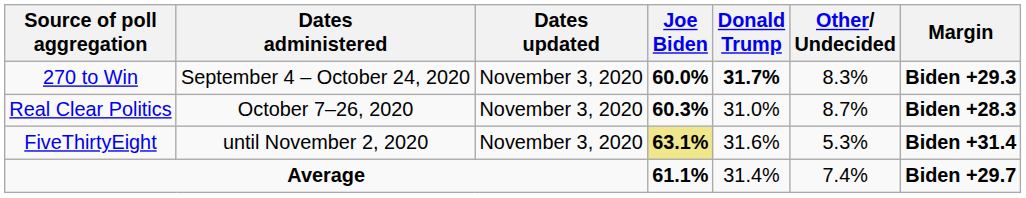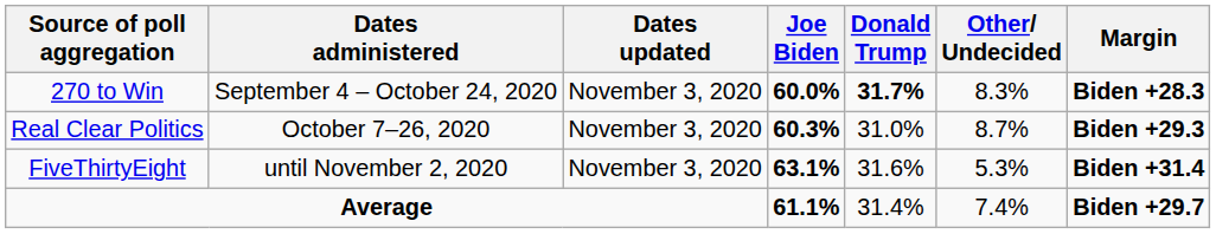270 to Win | Margin: Biden +29.3 -> Biden +28.3
Real Clear Politics | Margin: Biden +28.3 -> Biden +29.3
FiveThirtyEight | Joe Biden: khaki background -> no background
